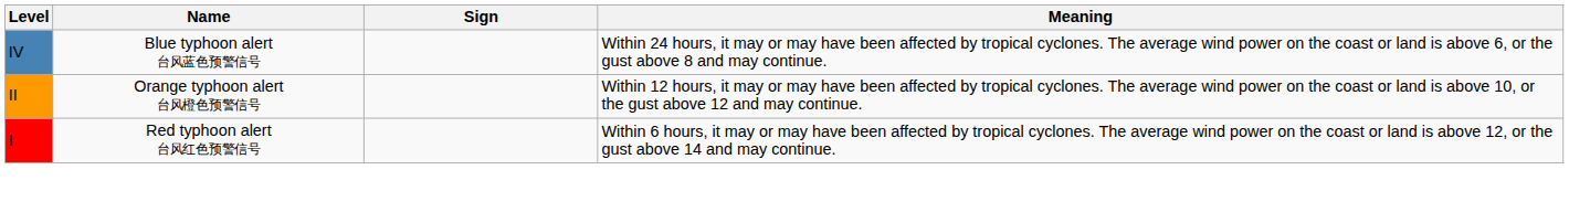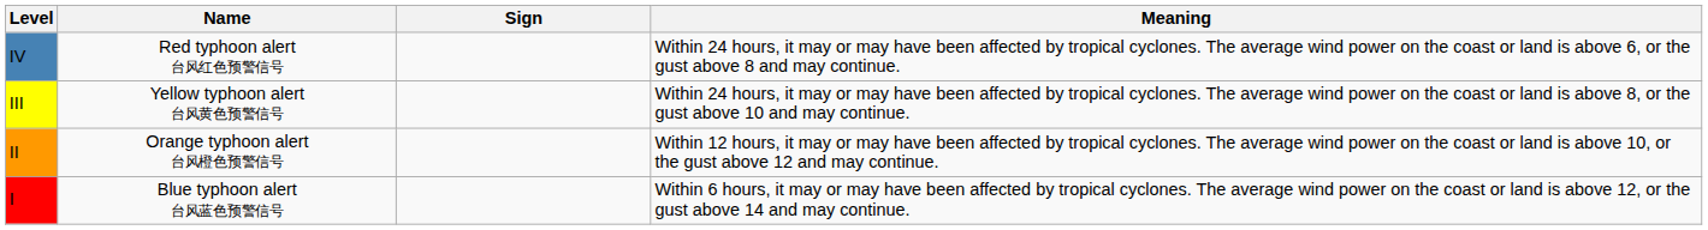IV | Name: Blue typhoon alert 台风蓝色预警信号 -> Red typhoon alert 台风红色预警信号
+ row: III | Yellow typhoon alert 台风黄色预警信号 | Within 24 hours, it may or may have been affected by tropical cyclones. The average wind power on the coast or land is above 8, or the gust above 10 and may continue.
I | Name: Red typhoon alert 台风红色预警信号 -> Blue typhoon alert 台风蓝色预警信号
